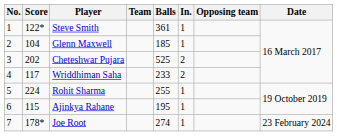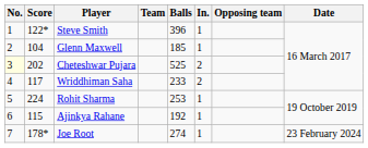Steve Smith | Balls: 361 -> 396
Cheteshwar Pujara | No.: no background -> lightyellow background
Rohit Sharma | Balls: 255 -> 253
Ajinkya Rahane | Balls: 195 -> 192
